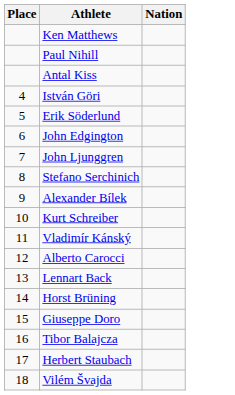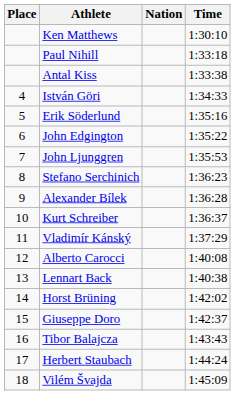+ column: Time | 1:30:10 | 1:33:18 | 1:33:38 | 1:34:33 | 1:35:16 | 1:35:22 | 1:35:53 | 1:36:23 | 1:36:28 | 1:36:37 | 1:37:29 | 1:40:08 | 1:40:38 | 1:42:02 | 1:42:37 | 1:43:43 | 1:44:24 | 1:45:09
